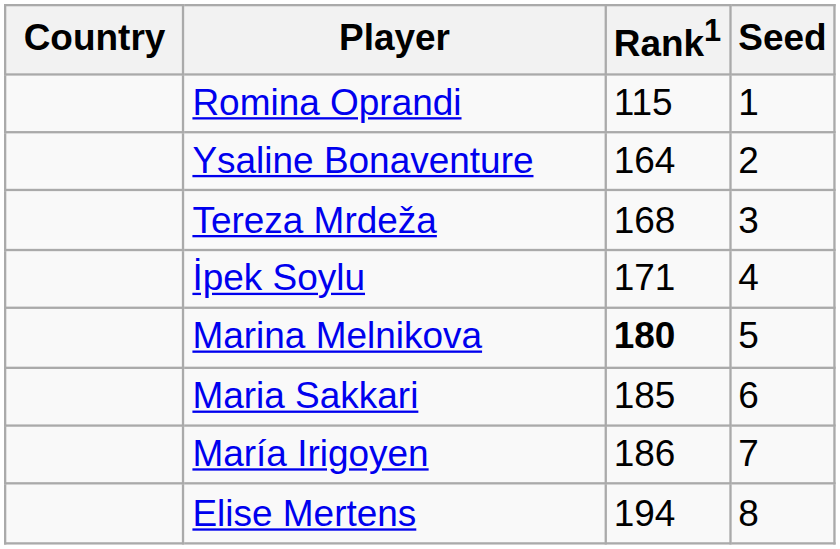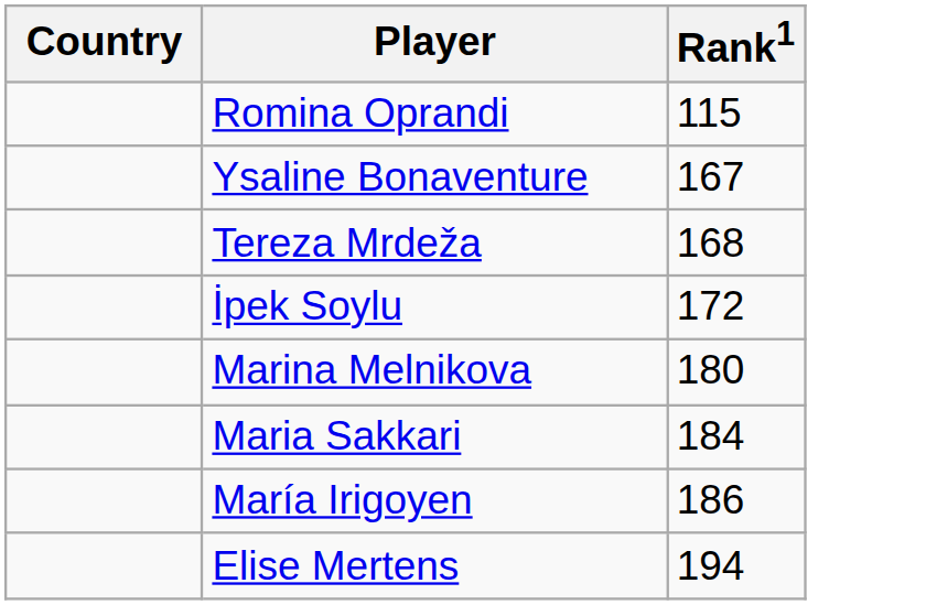- column: Seed | 1 | 2 | 3 | 4 | 5 | 6 | 7 | 8
Ysaline Bonaventure | Rank1: 164 -> 167
İpek Soylu | Rank1: 171 -> 172
Marina Melnikova | Rank1: bold -> normal
Maria Sakkari | Rank1: 185 -> 184
